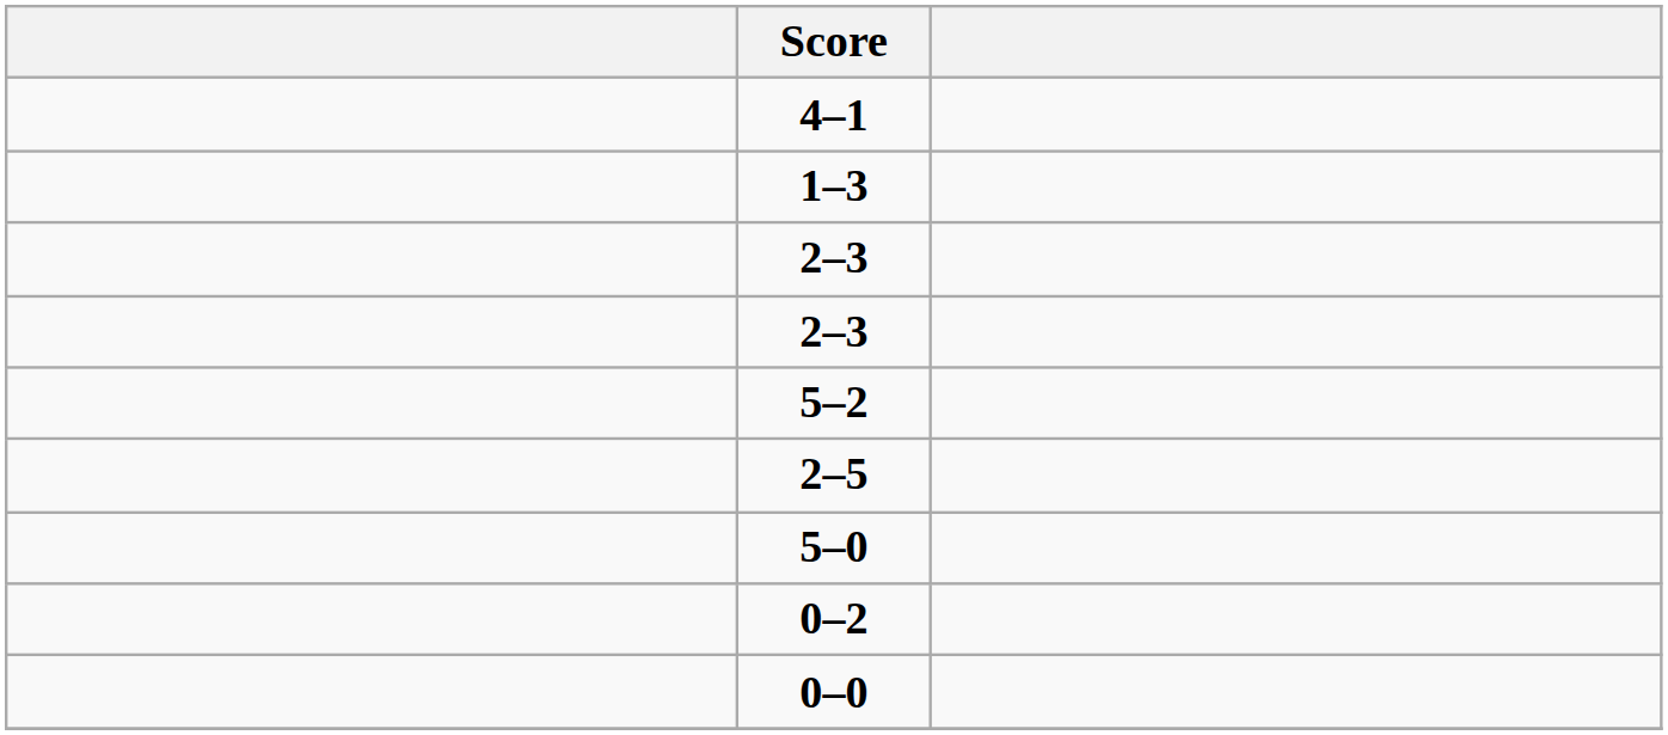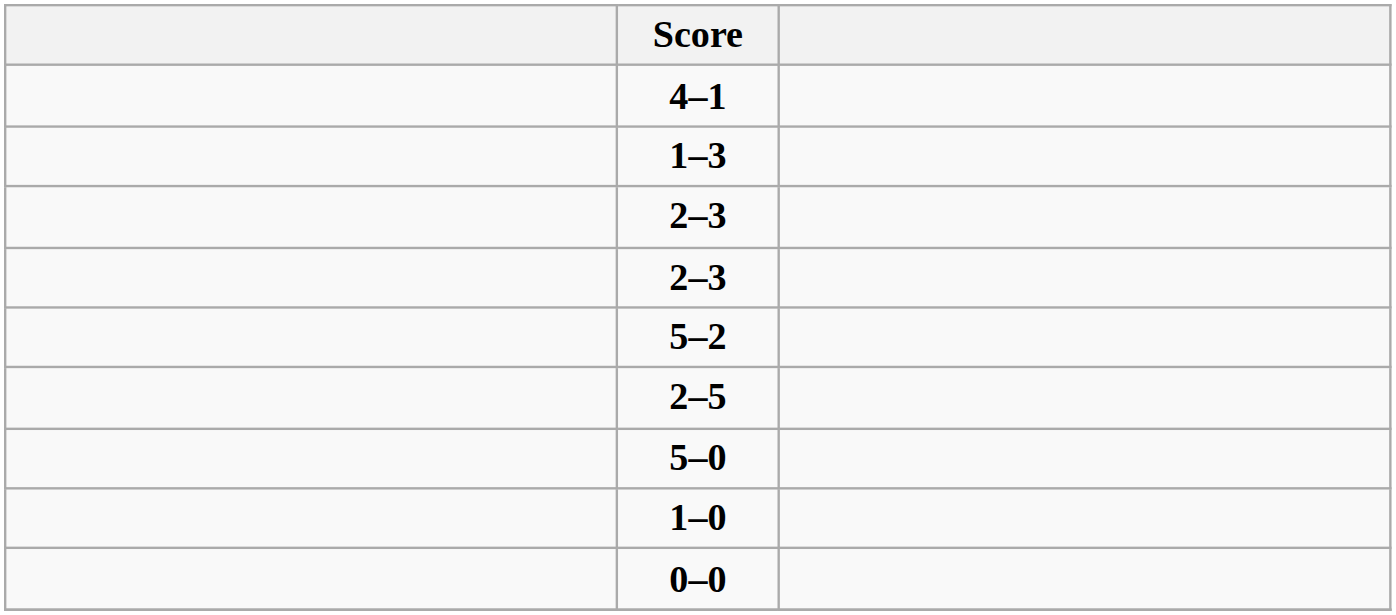- row: 0–2
+ row: 1–0
